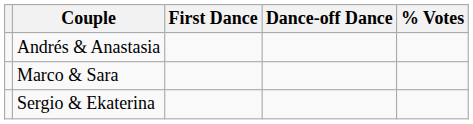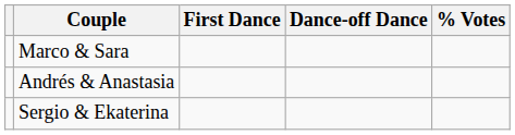rows swapped: Marco & Sara <-> Andrés & Anastasia
